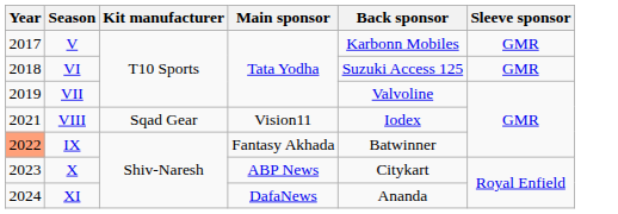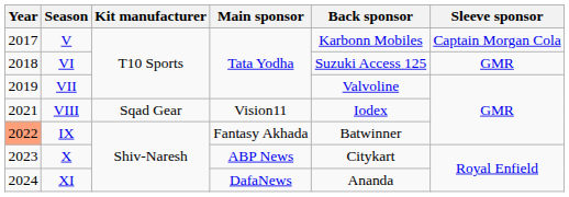V | Sleeve sponsor: GMR -> Captain Morgan Cola
